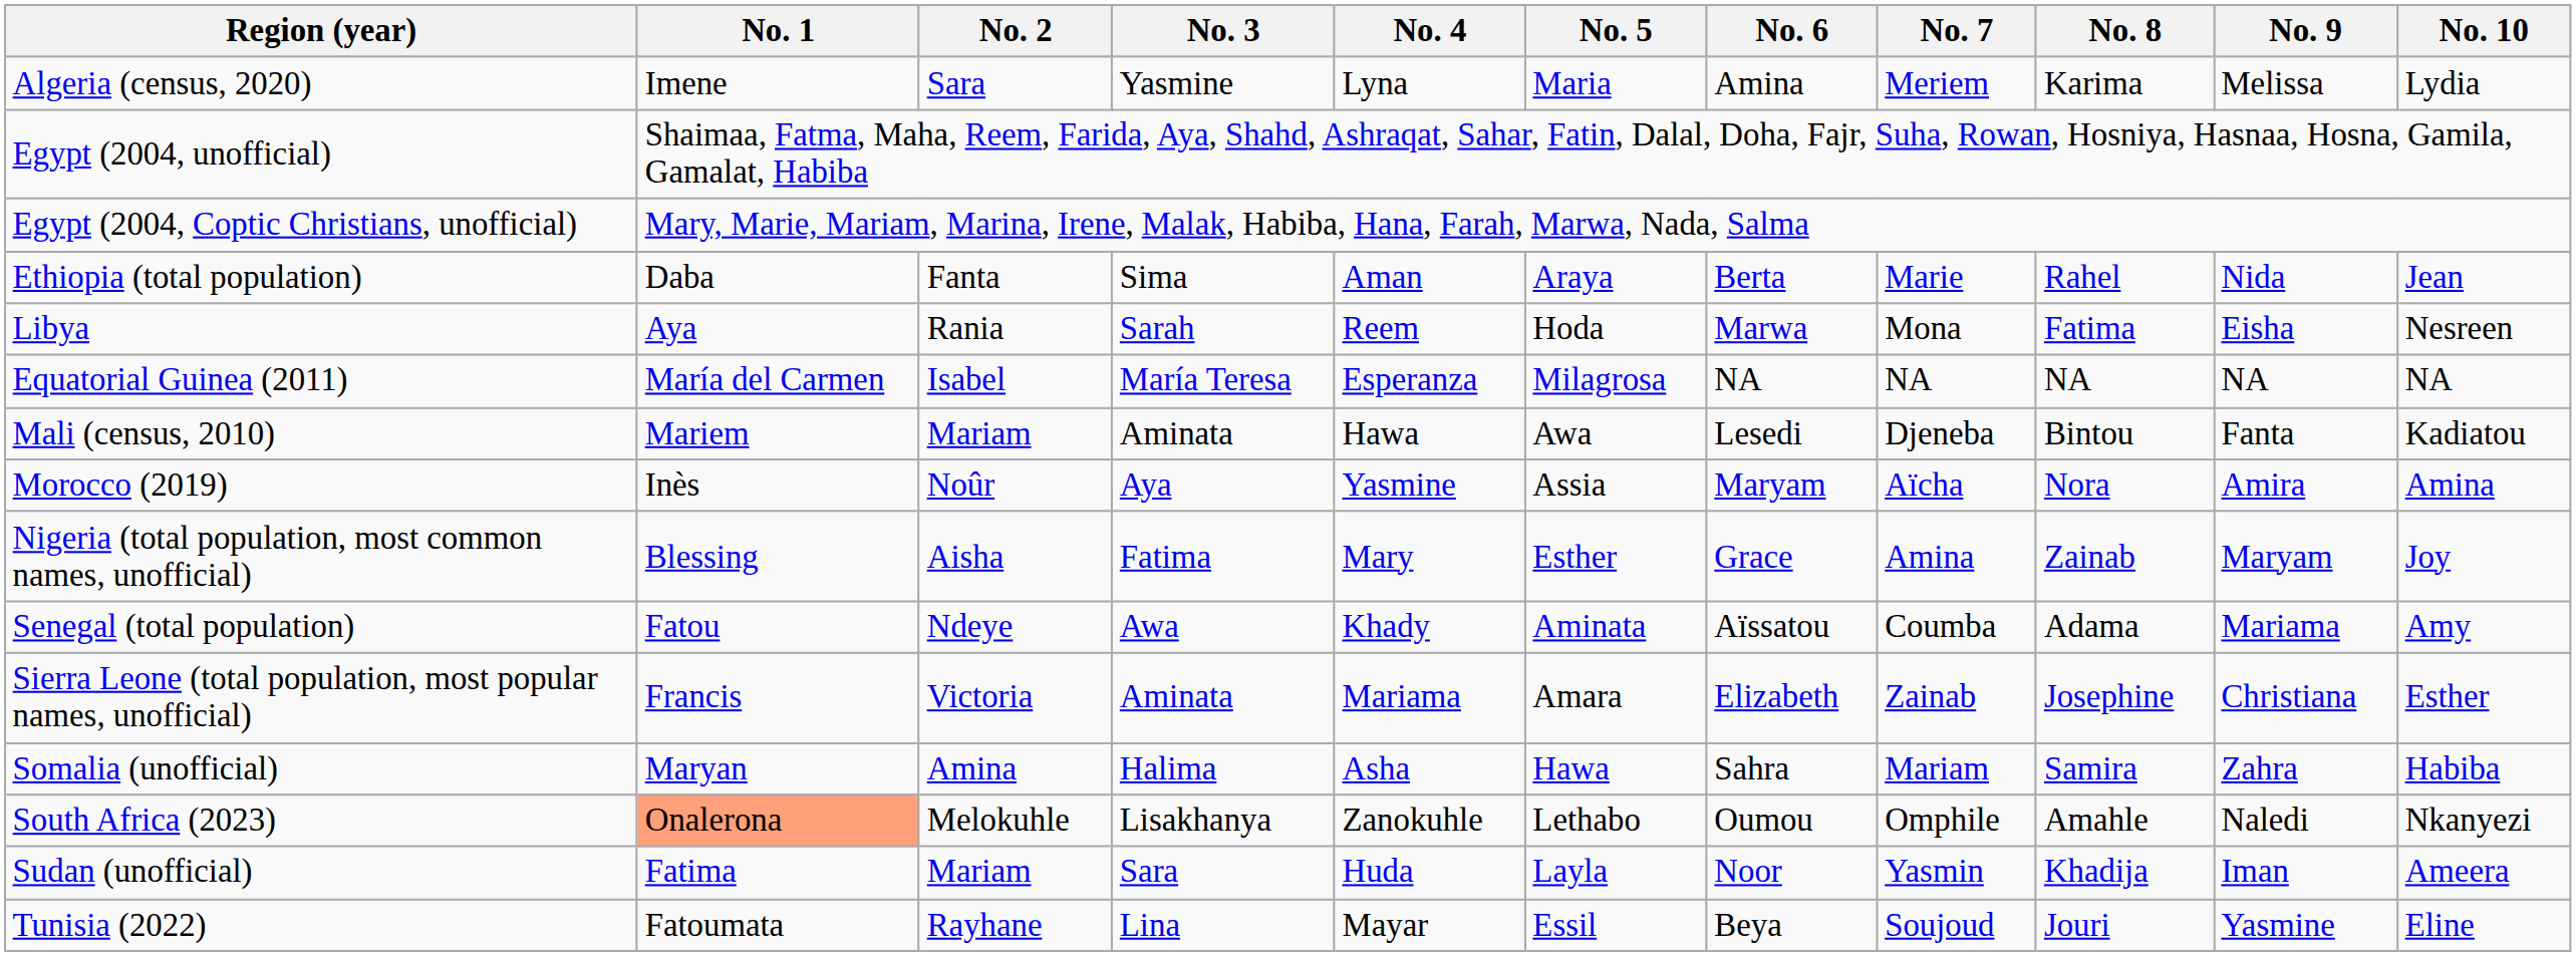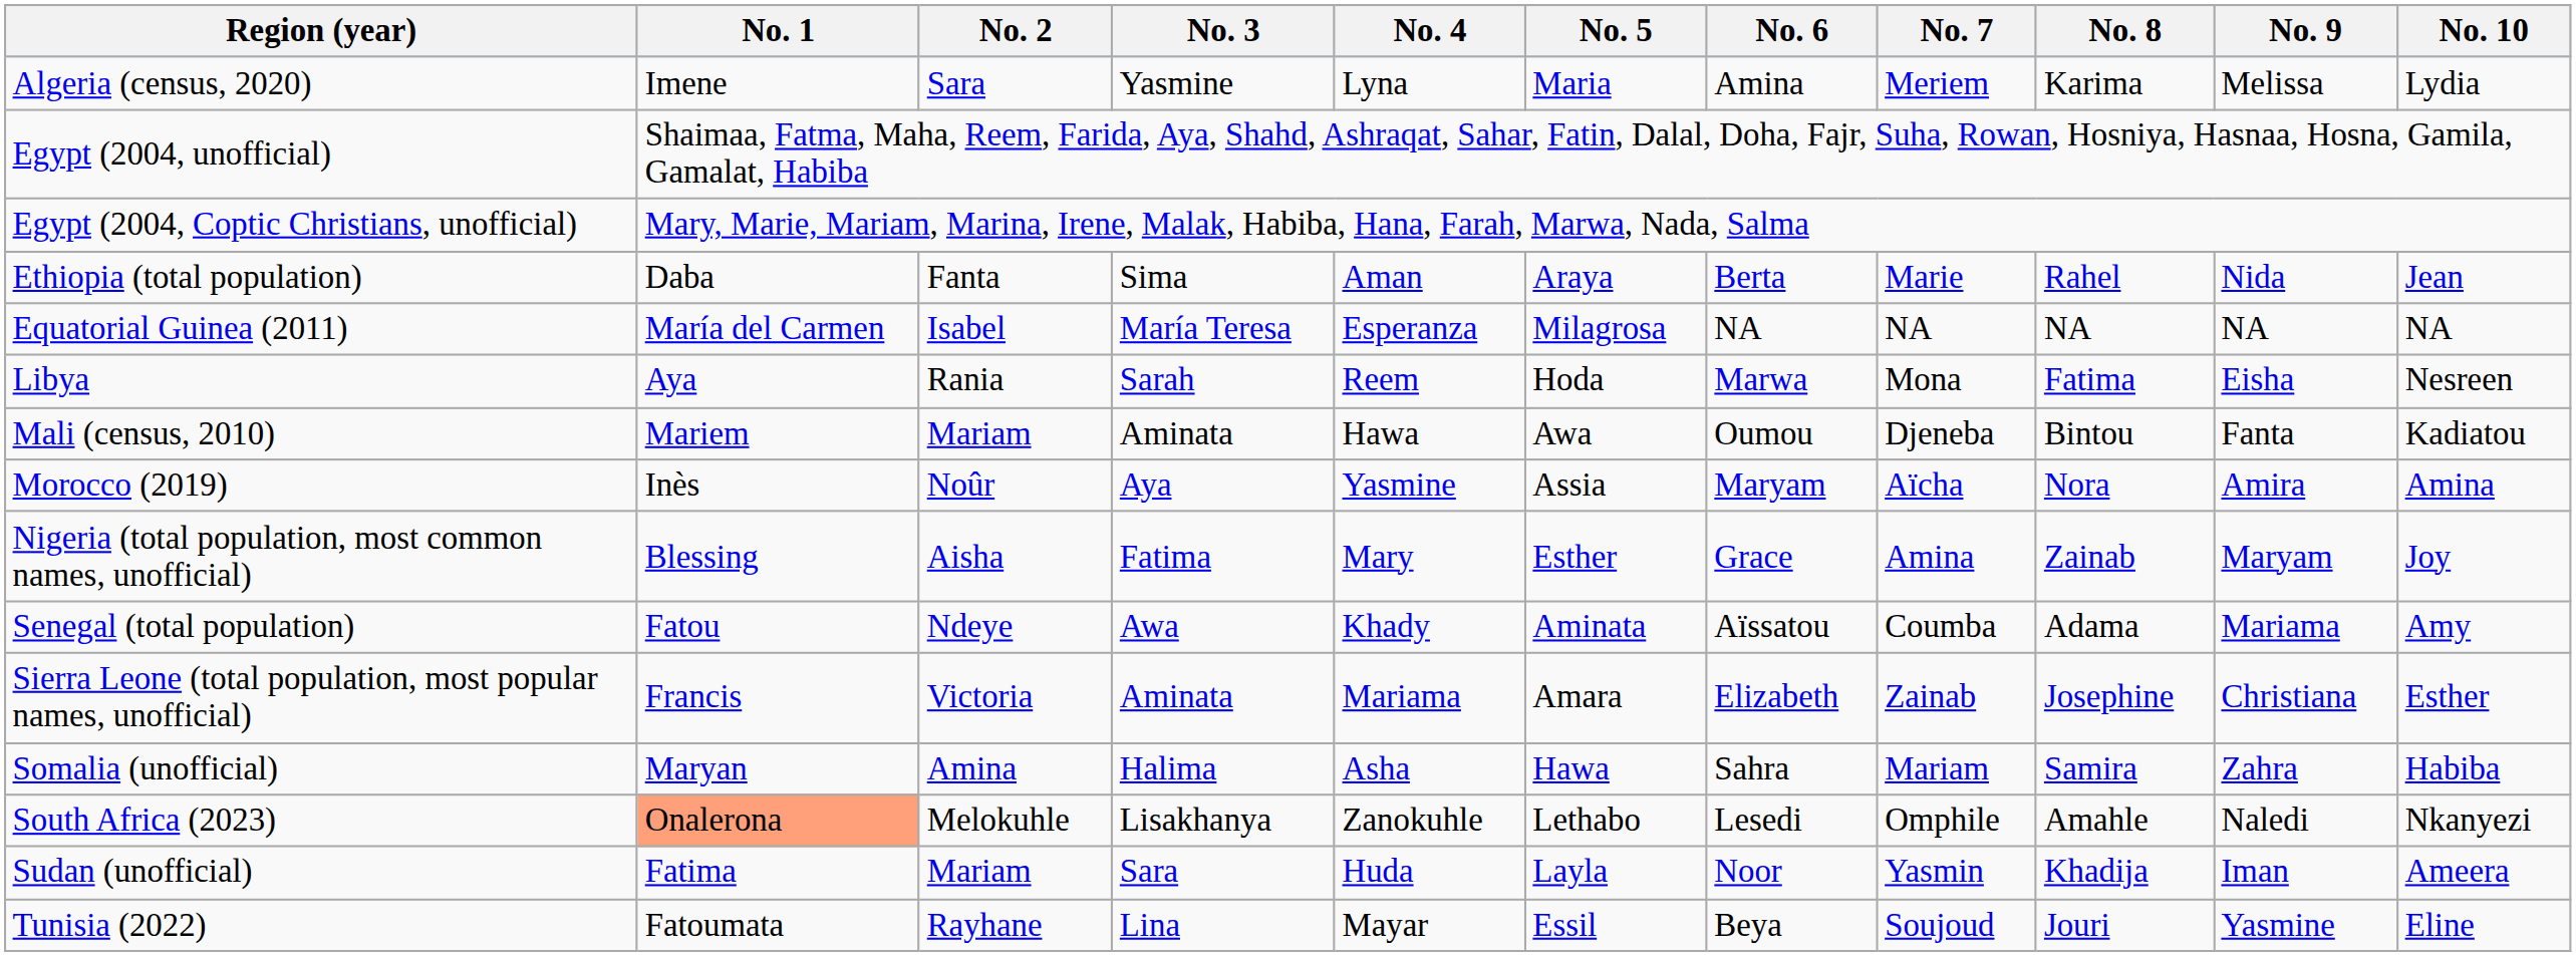rows swapped: Equatorial Guinea (2011) <-> Libya
Mali (census, 2010) | No. 6: Lesedi -> Oumou
South Africa (2023) | No. 6: Oumou -> Lesedi
